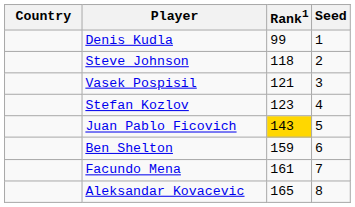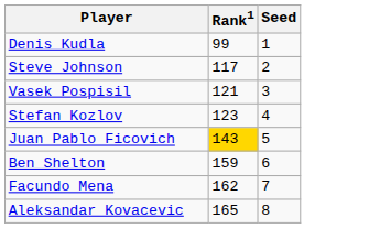- column: Country
Steve Johnson | Rank1: 118 -> 117
Facundo Mena | Rank1: 161 -> 162
